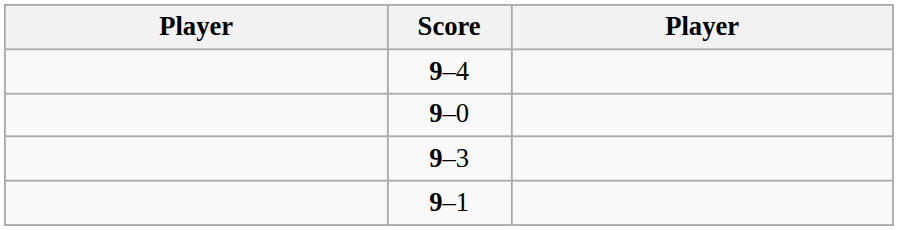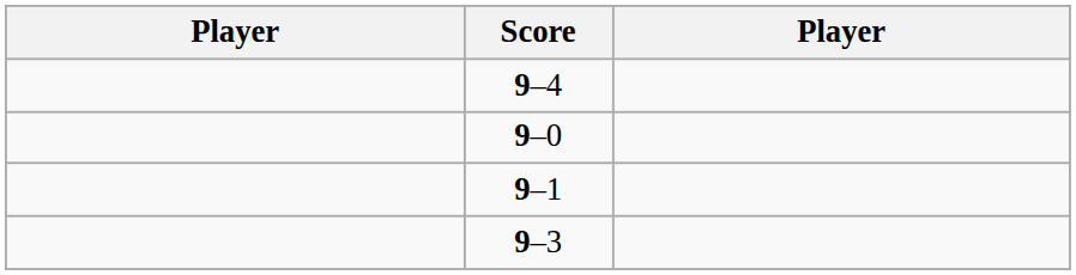rows swapped: 9–3 <-> 9–1
